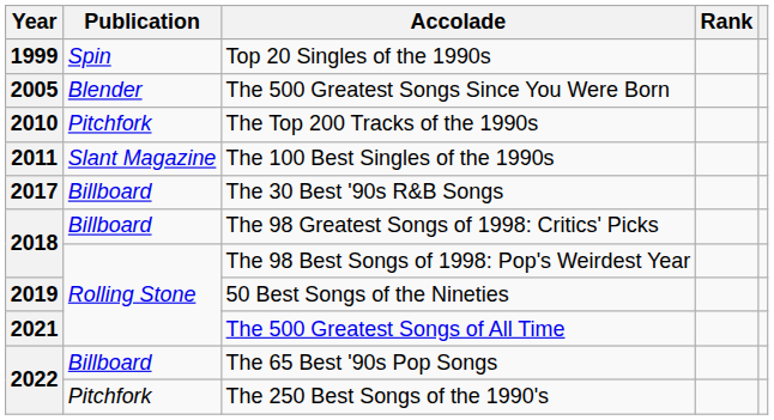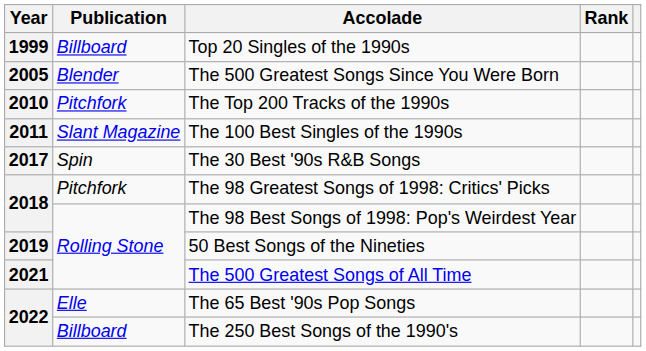Top 20 Singles of the 1990s | Publication: Spin -> Billboard
The 30 Best '90s R&B Songs | Publication: Billboard -> Spin
The 98 Greatest Songs of 1998: Critics' Picks | Publication: Billboard -> Pitchfork
The 65 Best '90s Pop Songs | Publication: Billboard -> Elle
The 250 Best Songs of the 1990's | Publication: Pitchfork -> Billboard
